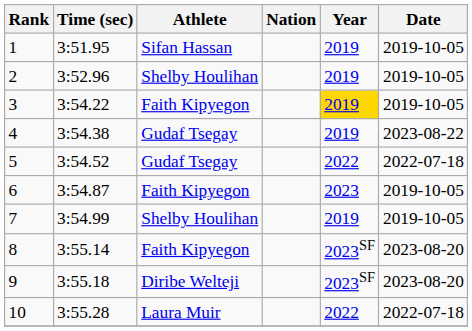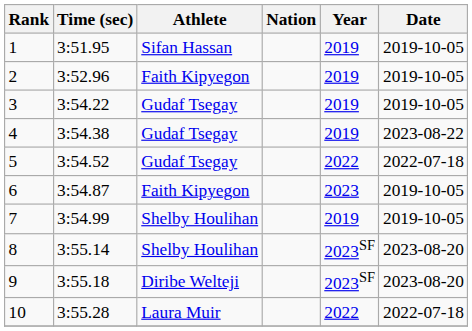2 | Athlete: Shelby Houlihan -> Faith Kipyegon
3 | Athlete: Faith Kipyegon -> Gudaf Tsegay
3 | Year: gold background -> no background
8 | Athlete: Faith Kipyegon -> Shelby Houlihan
